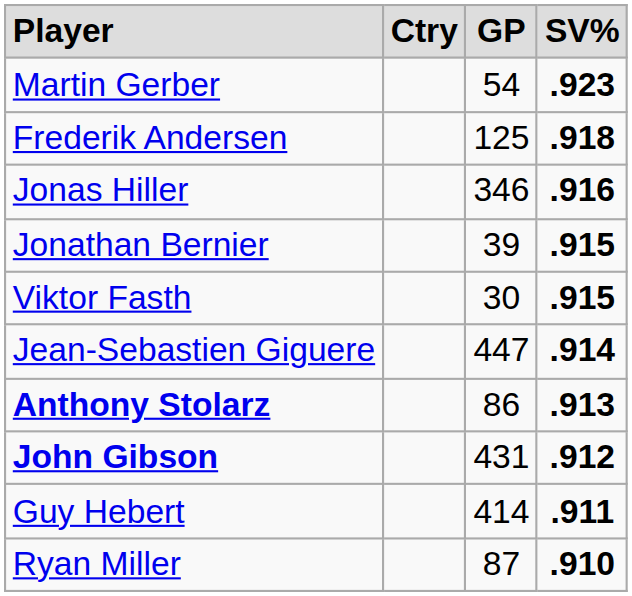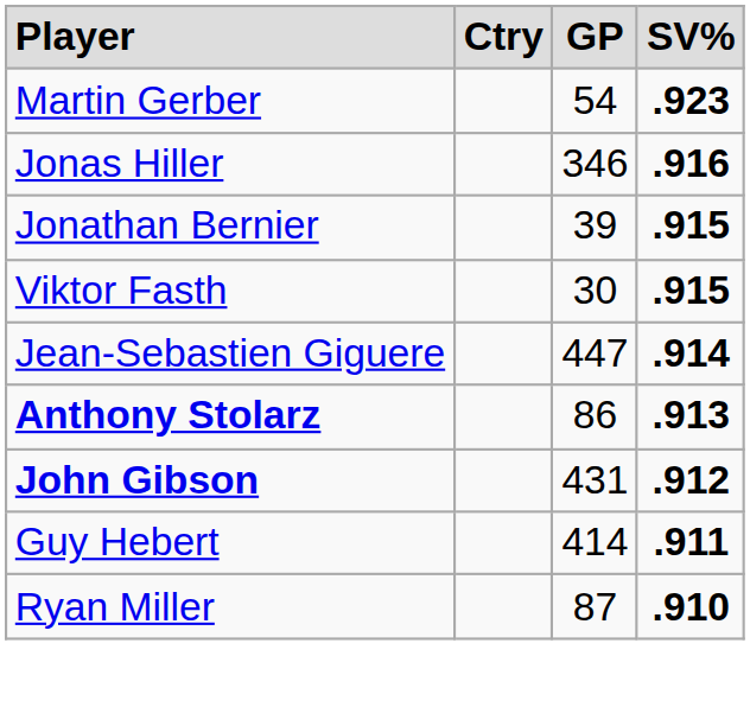- row: Frederik Andersen | 125 | .918
